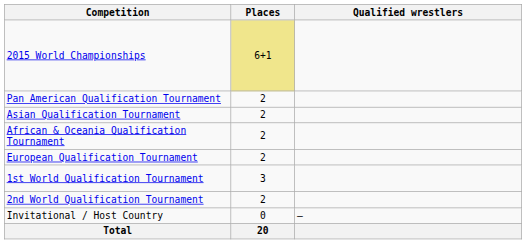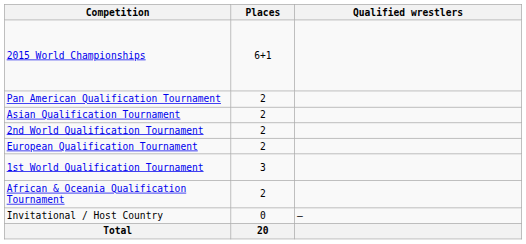2015 World Championships | Places: khaki background -> no background
rows swapped: African & Oceania Qualification Tournament <-> 2nd World Qualification Tournament
